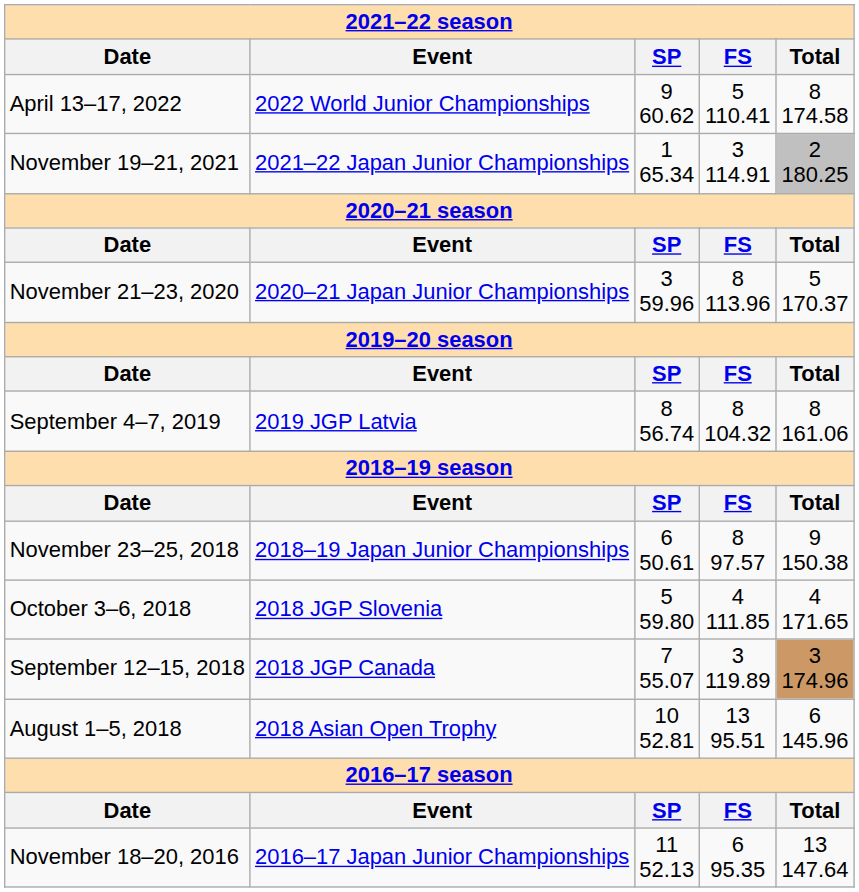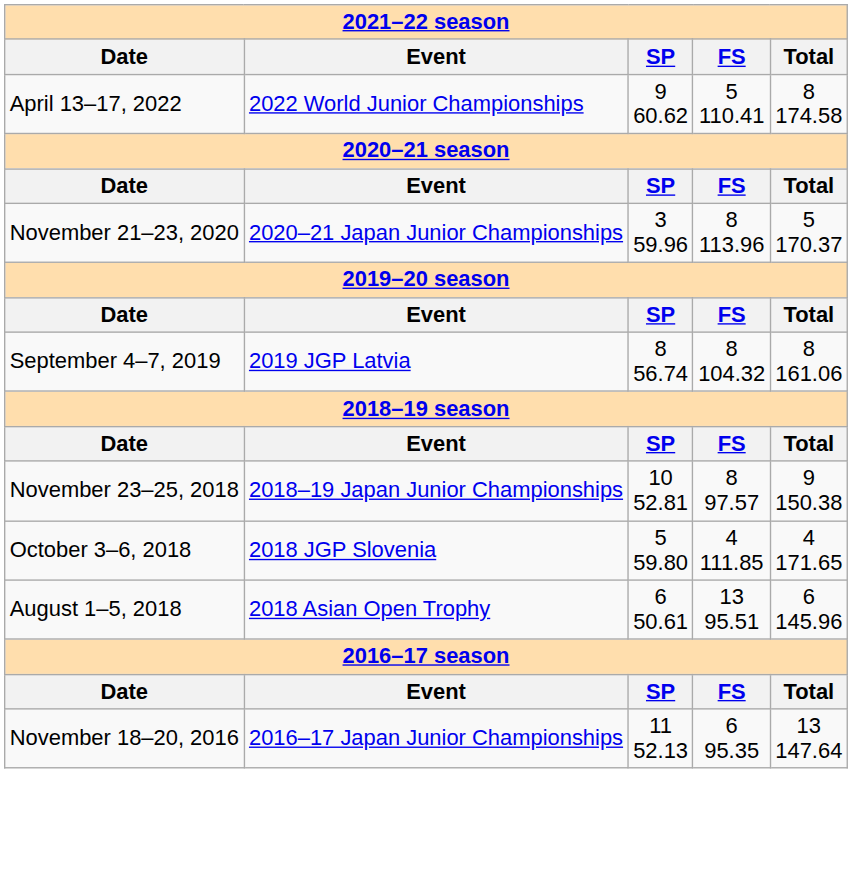- row: November 19–21, 2021 | 2021–22 Japan Junior Championships | 1 65.34 | 3 114.91 | 2 180.25
November 23–25, 2018 | SP: 6 50.61 -> 10 52.81
- row: September 12–15, 2018 | 2018 JGP Canada | 7 55.07 | 3 119.89 | 3 174.96
August 1–5, 2018 | SP: 10 52.81 -> 6 50.61
